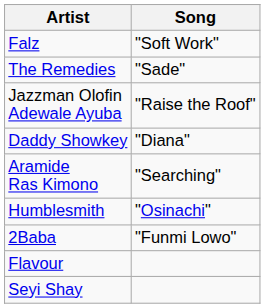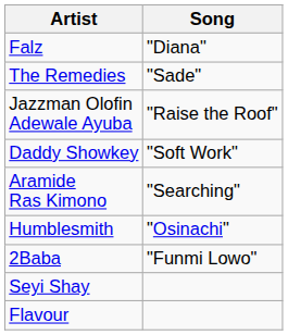Falz | Song: "Soft Work" -> "Diana"
Daddy Showkey | Song: "Diana" -> "Soft Work"
rows swapped: Seyi Shay <-> Flavour
